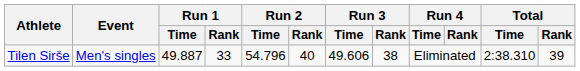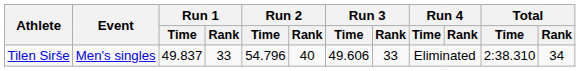Tilen Sirše | Run 1 / Time: 49.887 -> 49.837
Tilen Sirše | Run 3 / Rank: 38 -> 33
Tilen Sirše | Total / Rank: 39 -> 34
